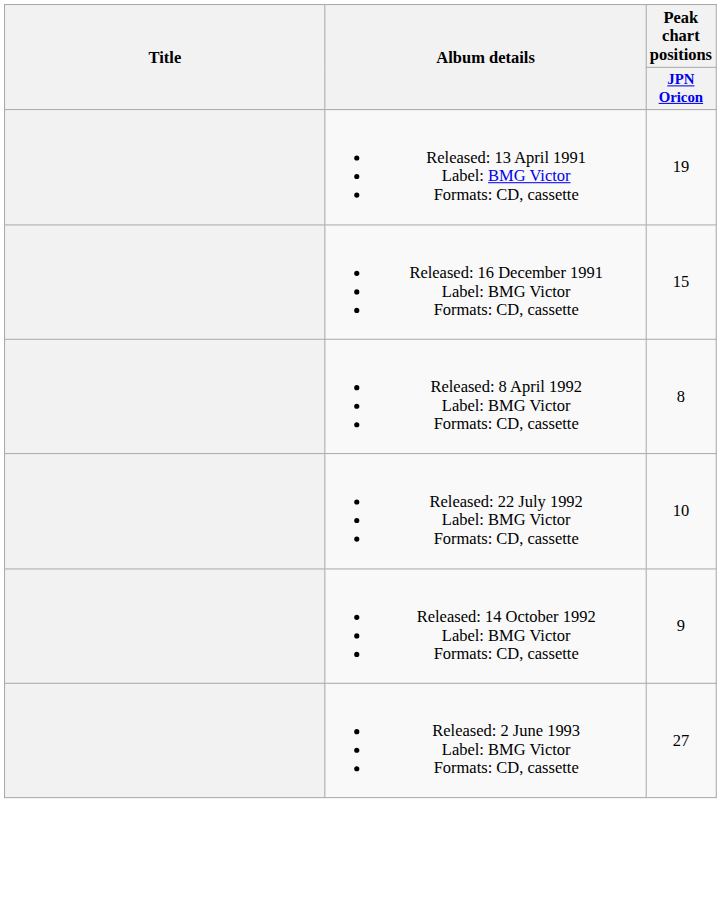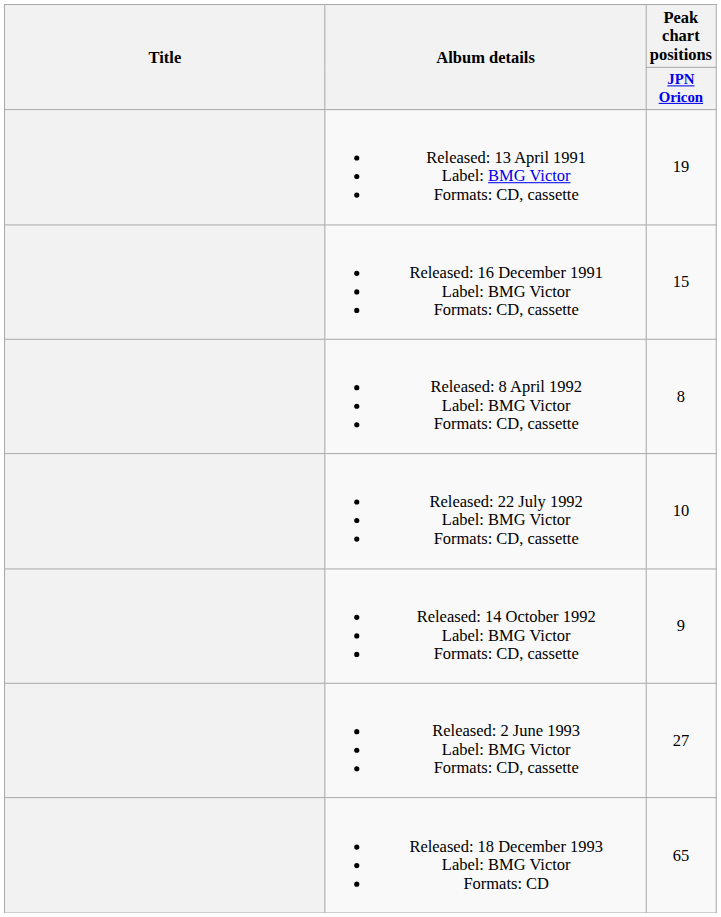+ row: Released: 18 December 1993 Label: BMG Victor Formats: CD | 65
